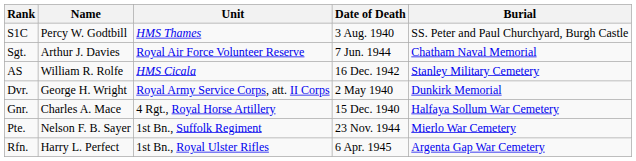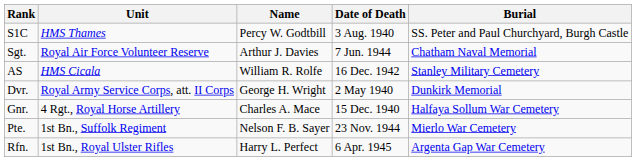columns swapped: Name <-> Unit
